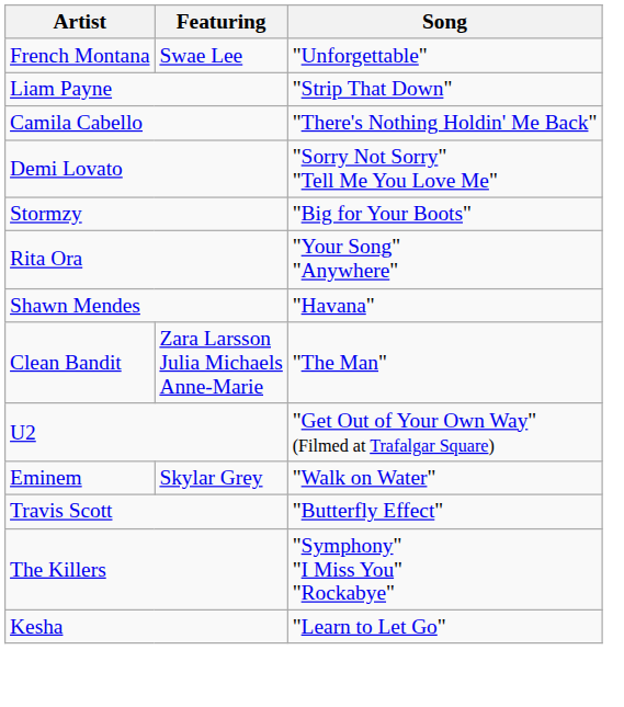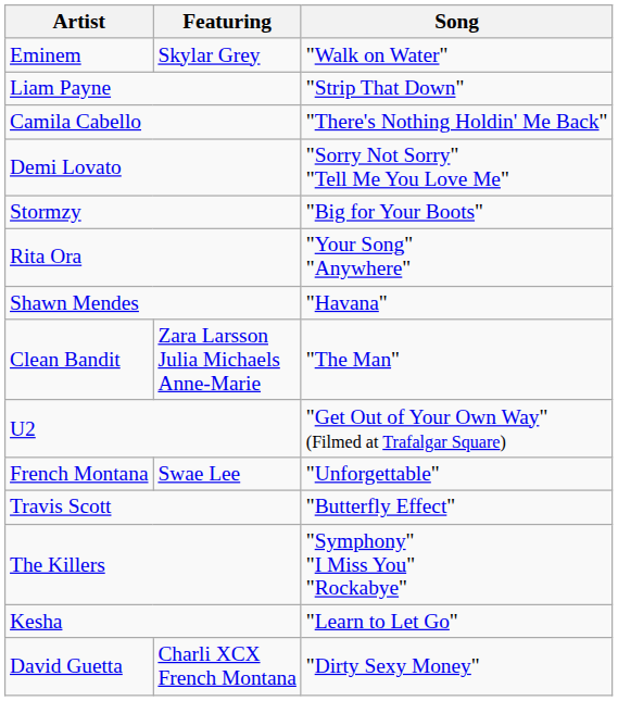rows swapped: Eminem <-> French Montana
+ row: David Guetta | Charli XCX French Montana | "Dirty Sexy Money"
